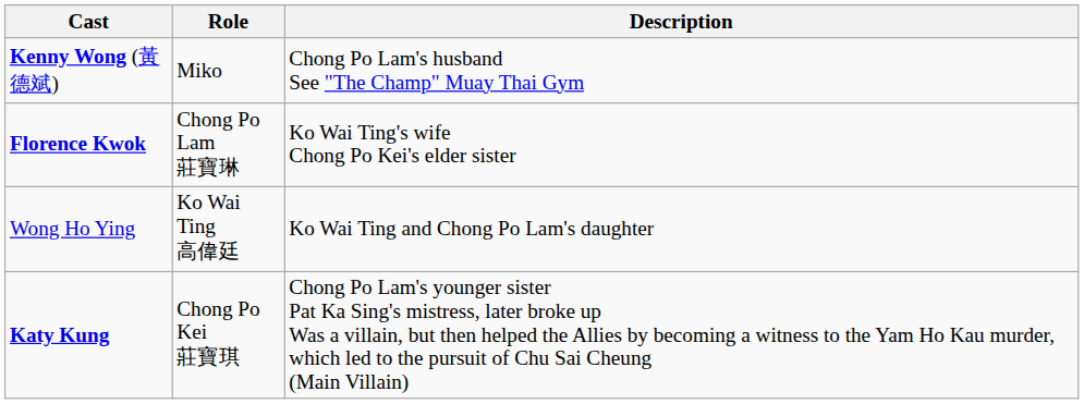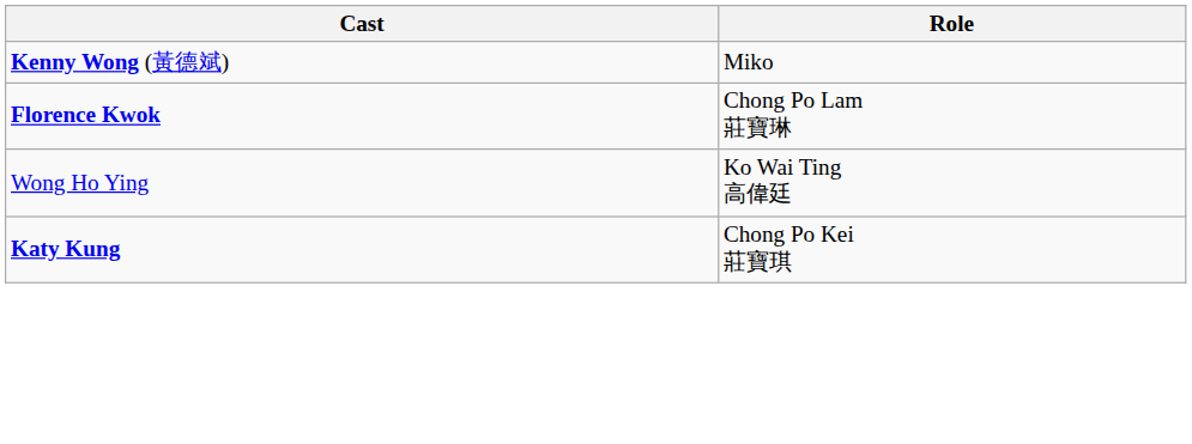- column: Description | Chong Po Lam's husband See "The Champ" Muay Thai Gym | Ko Wai Ting's wife Chong Po Kei's elder sister | Ko Wai Ting and Chong Po Lam's daughter | Chong Po Lam's younger sister Pat Ka Sing's mistress, later broke up Was a villain, but then helped the Allies by becoming a witness to the Yam Ho Kau murder, which led to the pursuit of Chu Sai Cheung (Main Villain)
